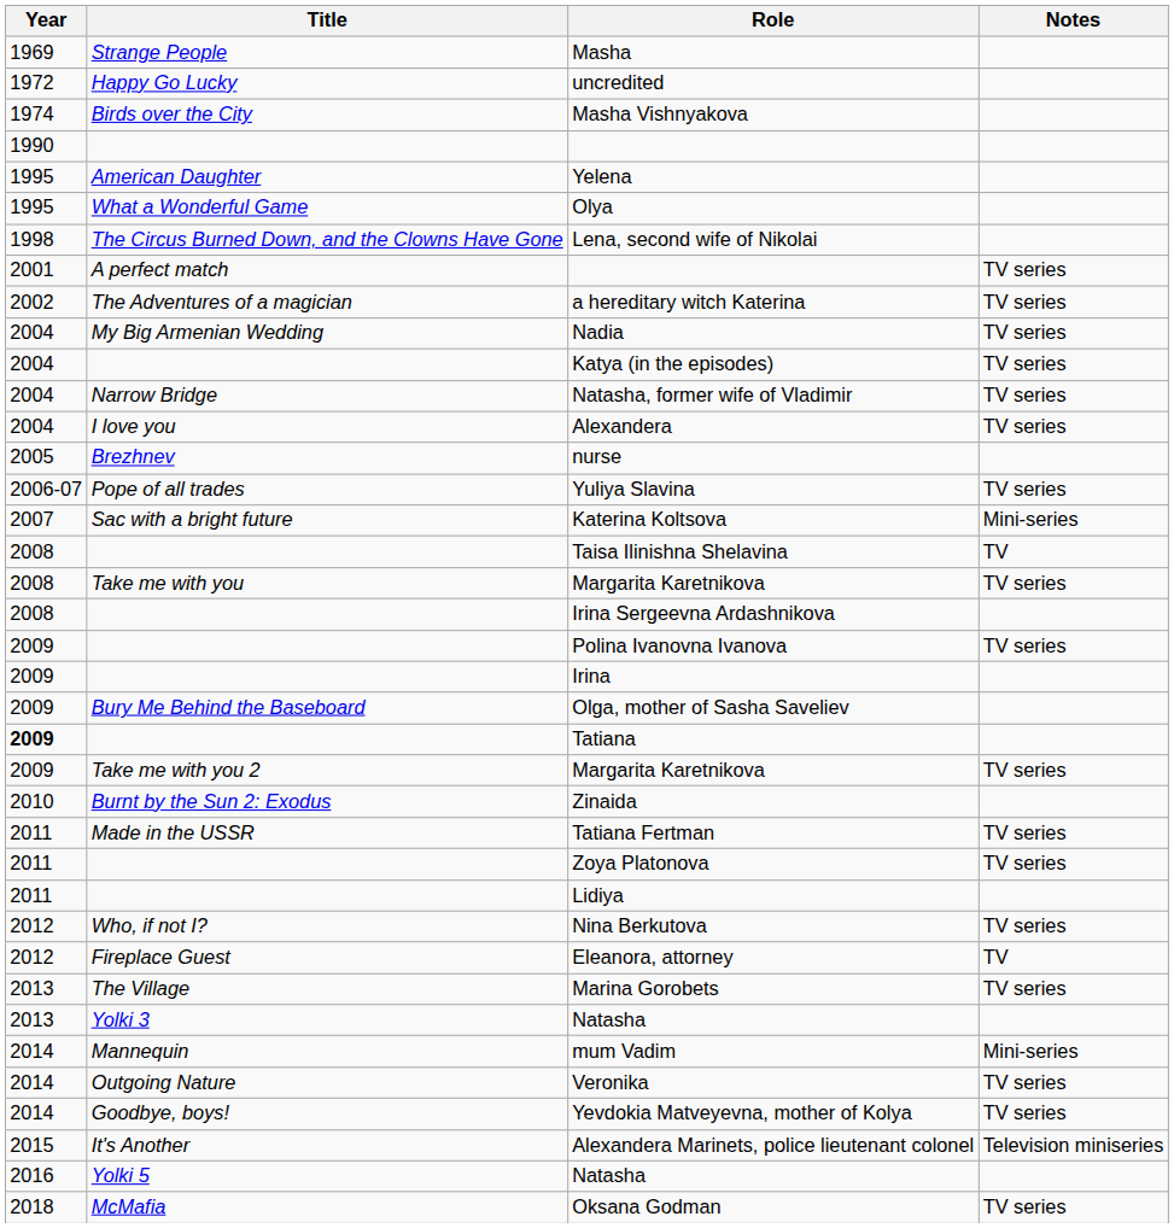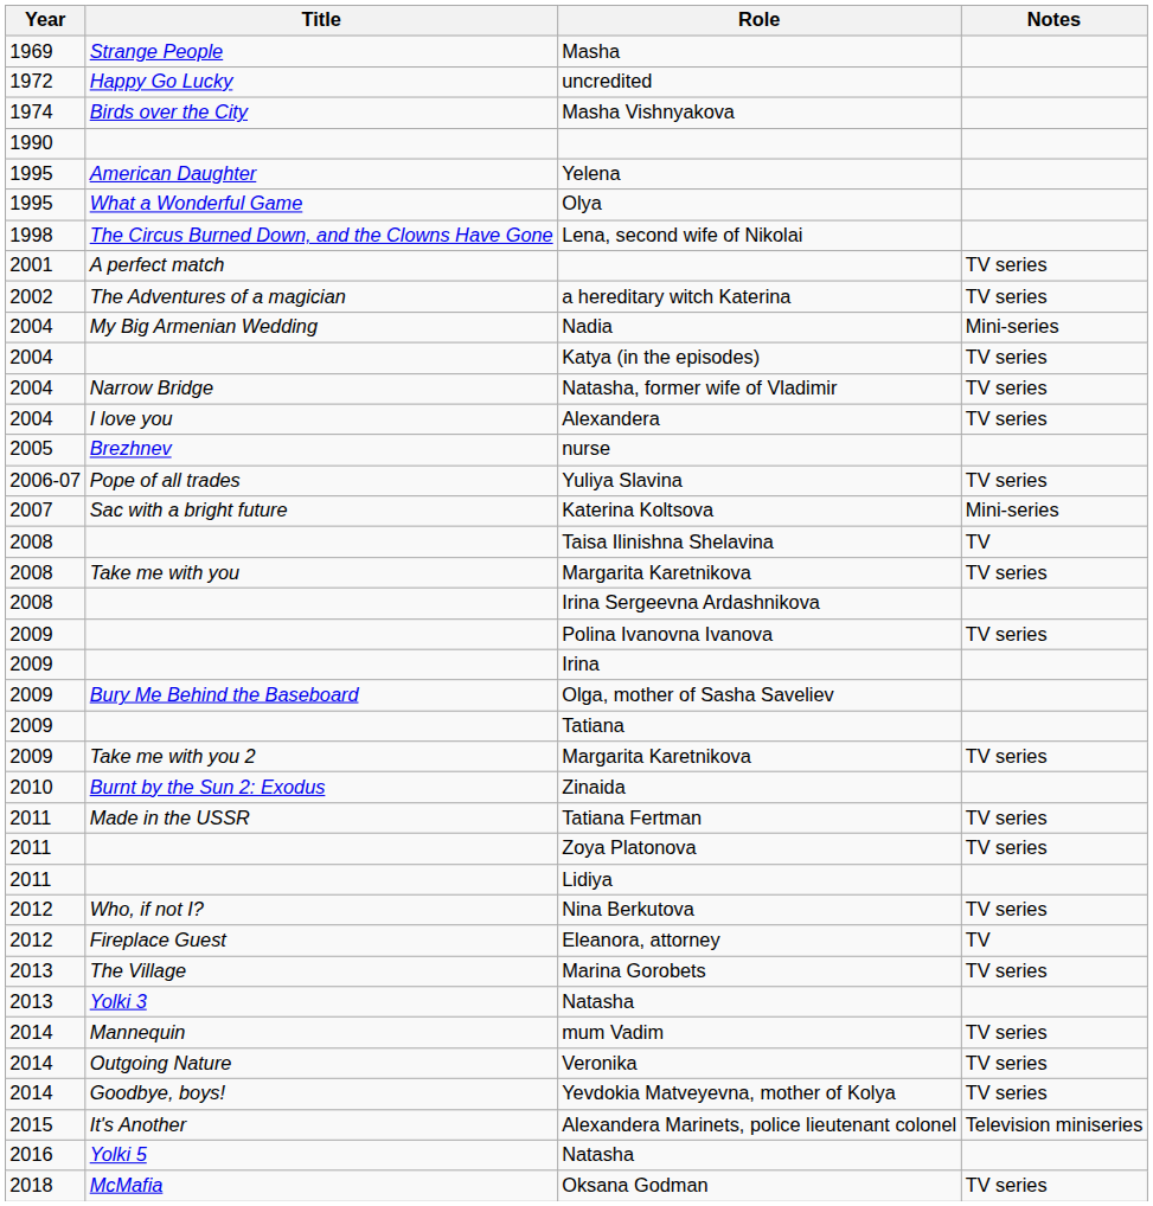Nadia | Notes: TV series -> Mini-series
Tatiana | Year: bold -> normal
mum Vadim | Notes: Mini-series -> TV series
